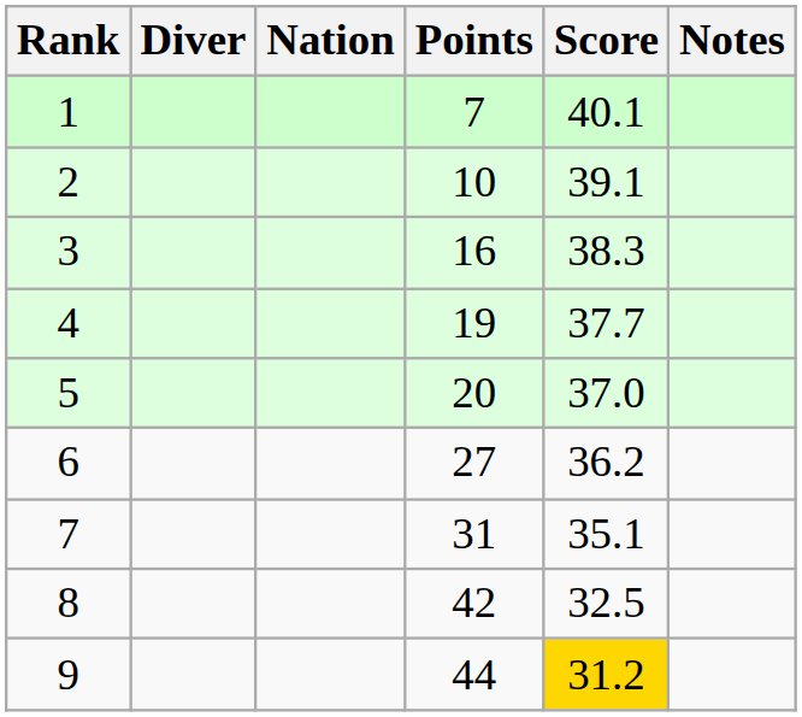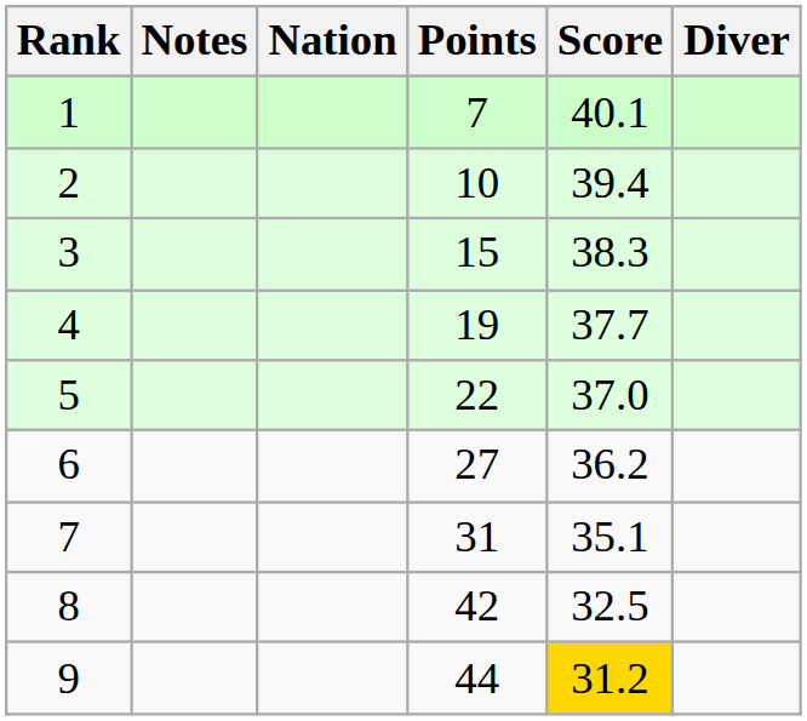columns swapped: Diver <-> Notes
2 | Score: 39.1 -> 39.4
3 | Points: 16 -> 15
5 | Points: 20 -> 22
